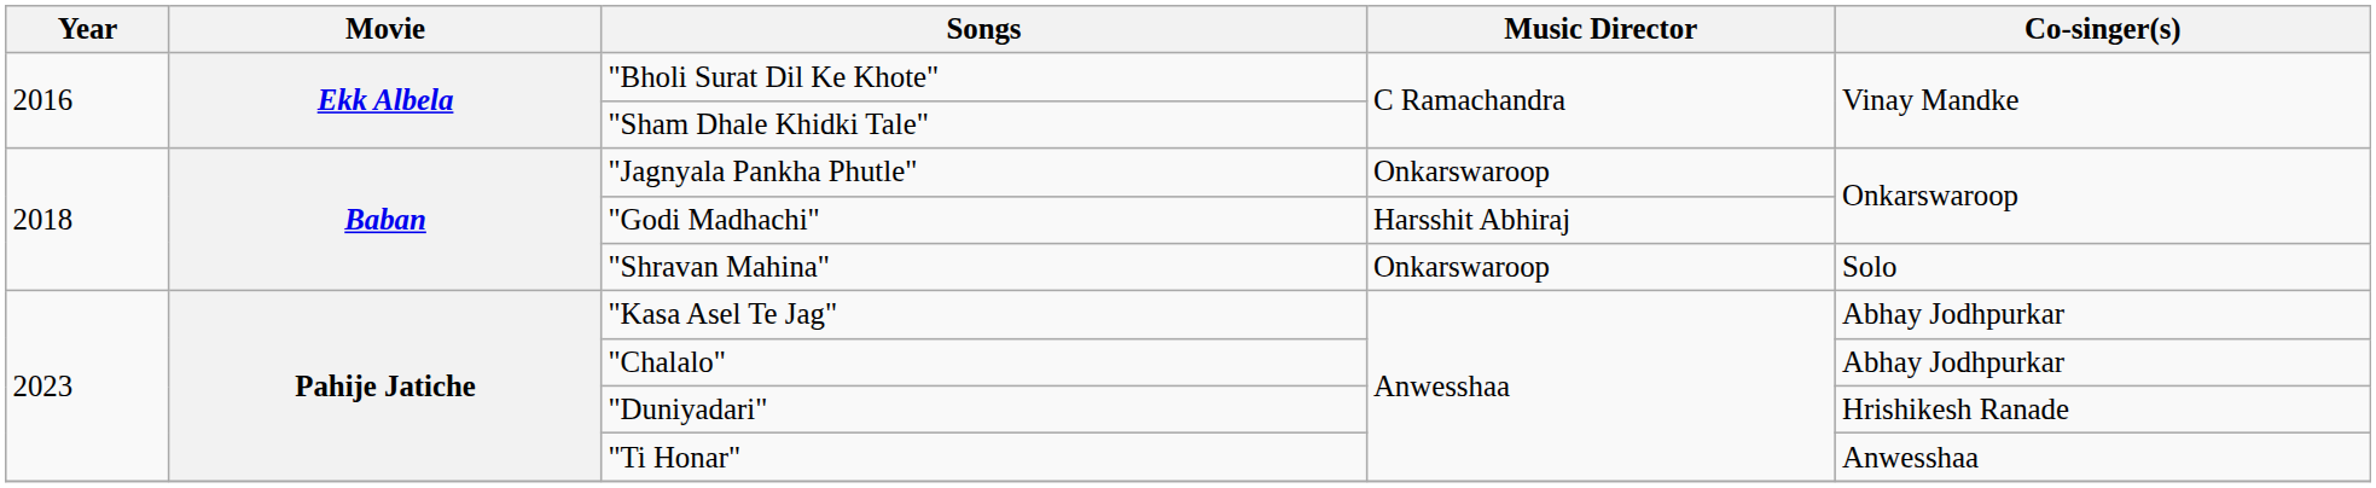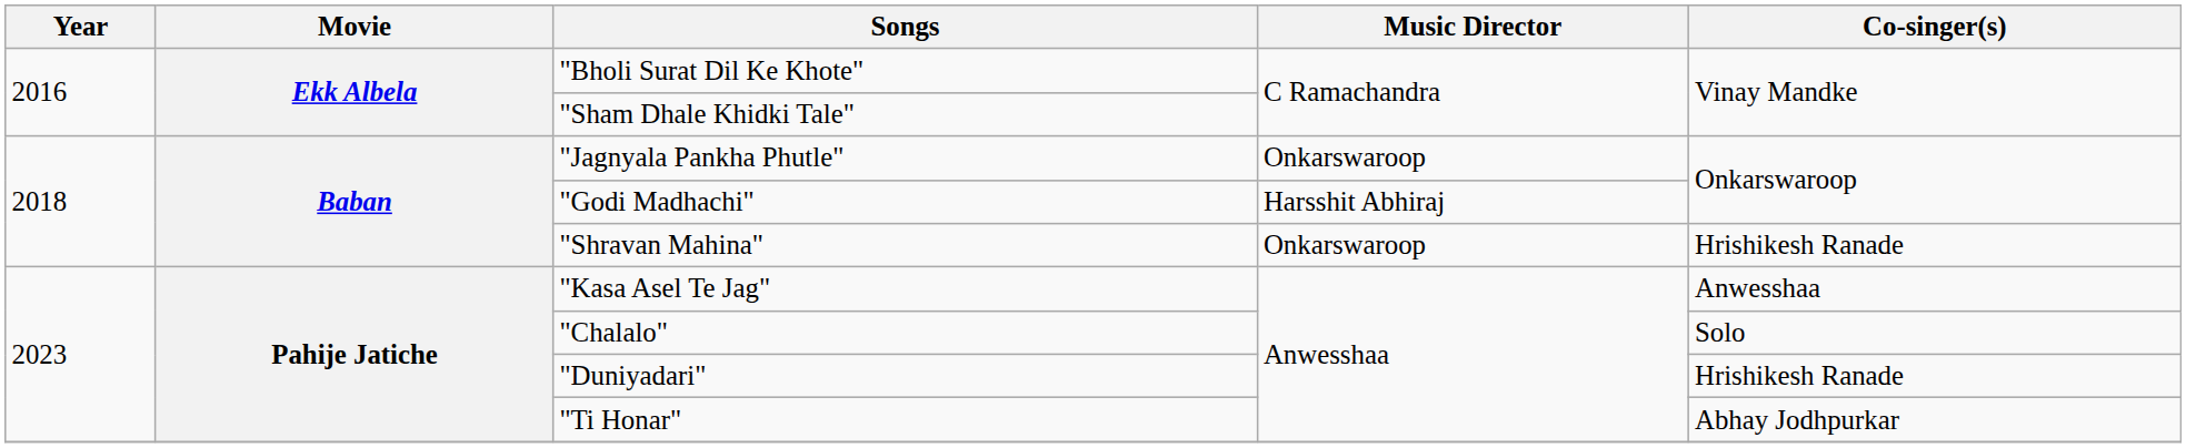"Shravan Mahina" | Co-singer(s): Solo -> Hrishikesh Ranade
"Kasa Asel Te Jag" | Co-singer(s): Abhay Jodhpurkar -> Anwesshaa
"Chalalo" | Co-singer(s): Abhay Jodhpurkar -> Solo
"Ti Honar" | Co-singer(s): Anwesshaa -> Abhay Jodhpurkar
